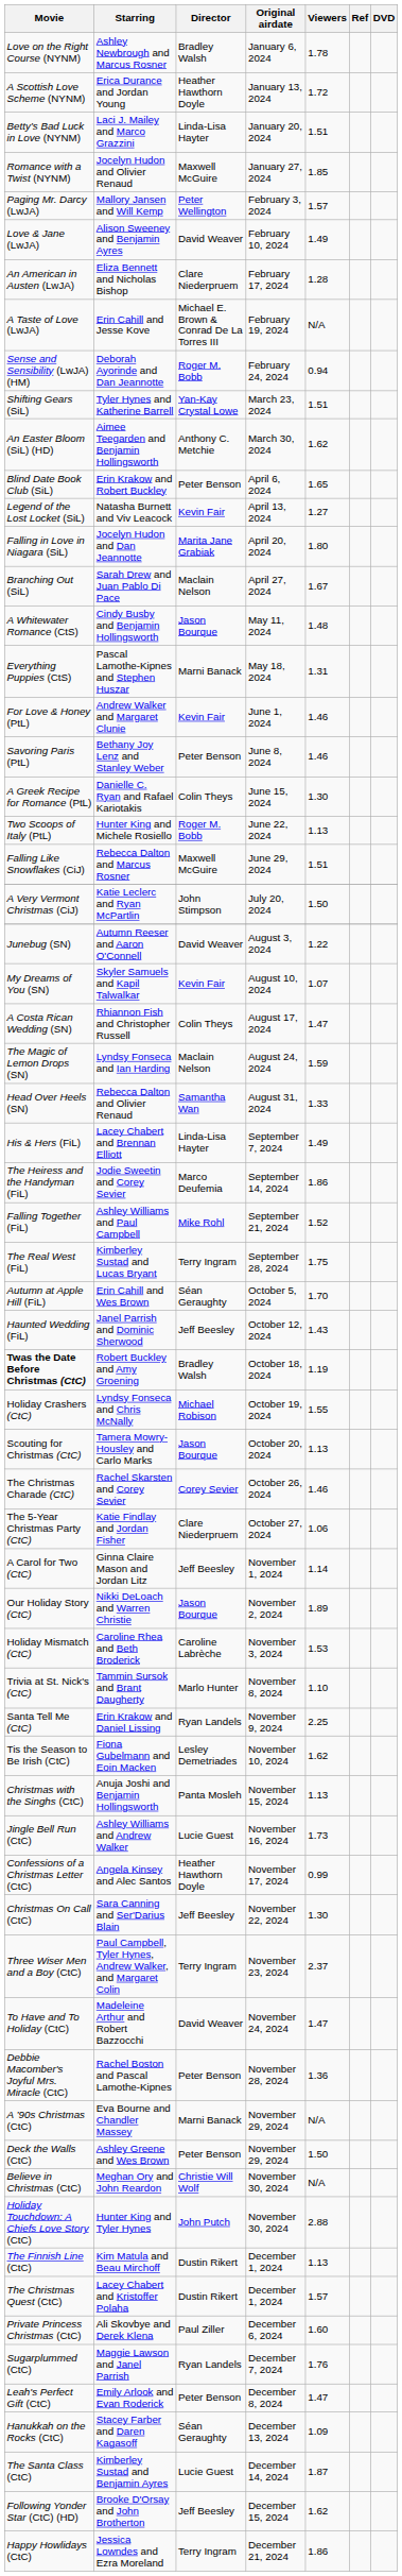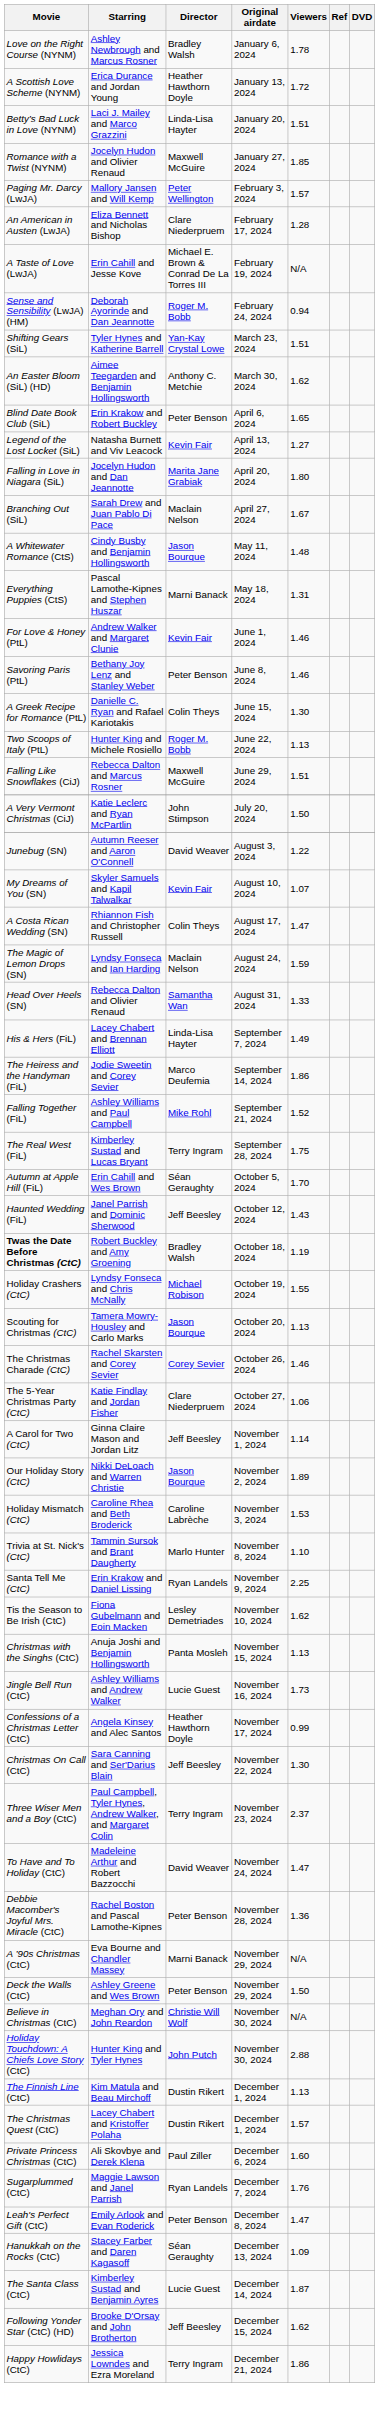- row: Love & Jane (LwJA) | Alison Sweeney and Benjamin Ayres | David Weaver | February 10, 2024 | 1.49
